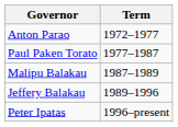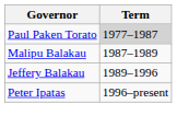- row: Anton Parao | 1972–1977
Paul Paken Torato | Term: no background -> lightgrey background
